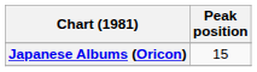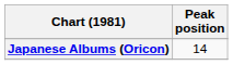Japanese Albums (Oricon) | Peak position: 15 -> 14
